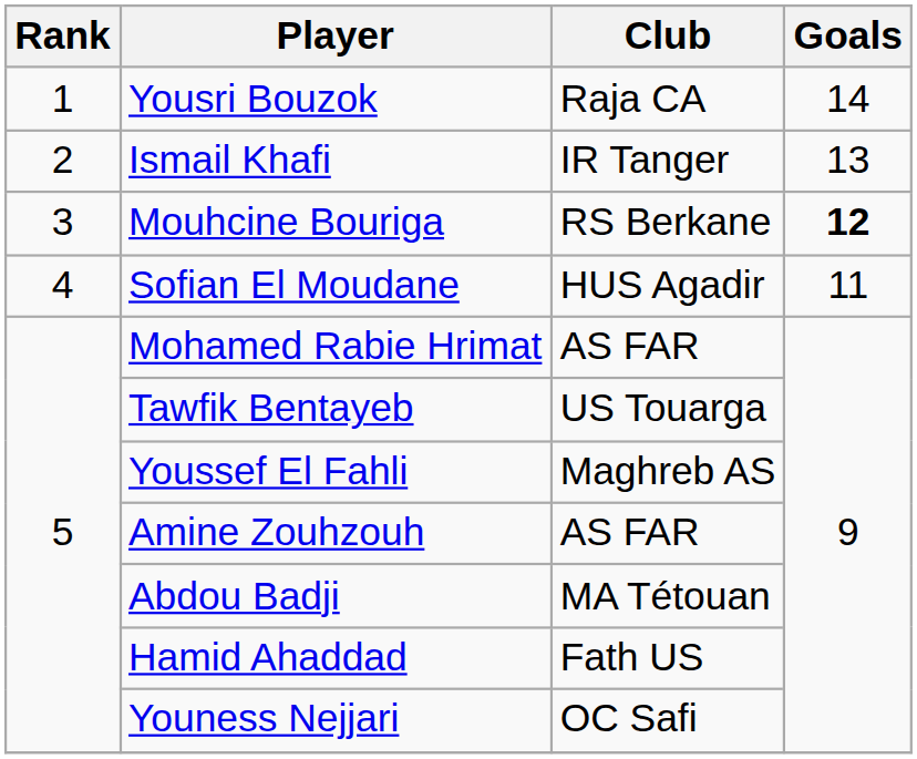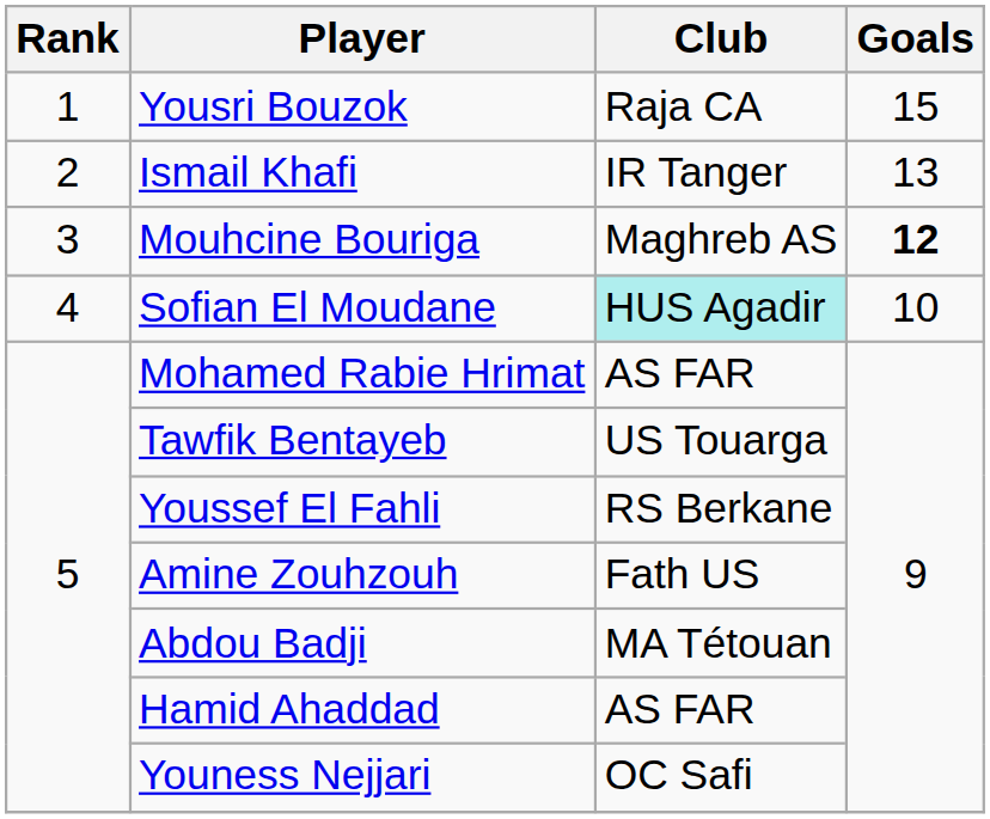Yousri Bouzok | Goals: 14 -> 15
Mouhcine Bouriga | Club: RS Berkane -> Maghreb AS
Sofian El Moudane | Club: no background -> paleturquoise background
Sofian El Moudane | Goals: 11 -> 10
Youssef El Fahli | Club: Maghreb AS -> RS Berkane
Amine Zouhzouh | Club: AS FAR -> Fath US
Hamid Ahaddad | Club: Fath US -> AS FAR
